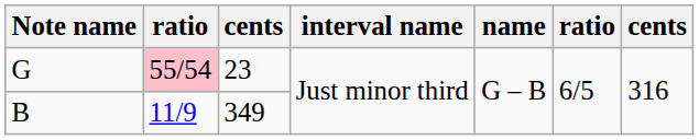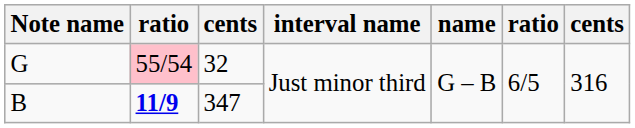G | column 3: 23 -> 32
B | column 2: normal -> bold
B | column 3: 349 -> 347
